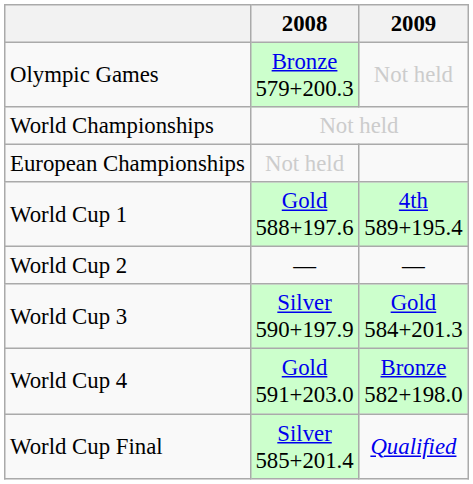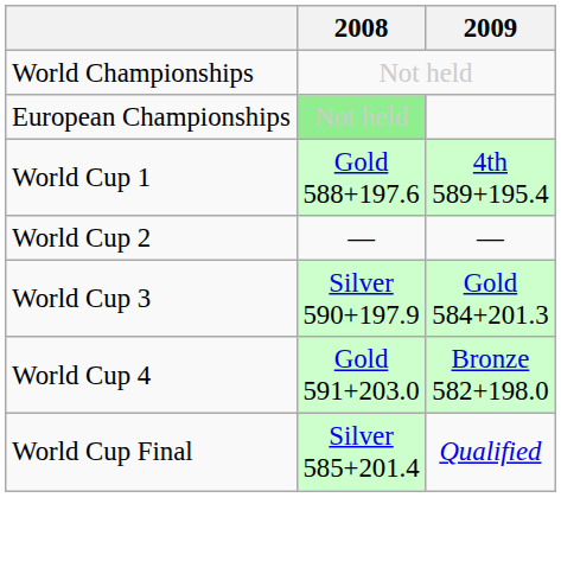- row: Olympic Games | Bronze 579+200.3 | Not held
European Championships | 2008: no background -> lightgreen background
